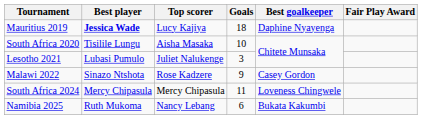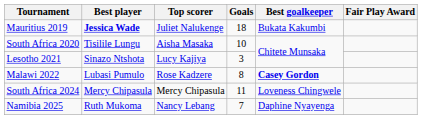Mauritius 2019 | Top scorer: Lucy Kajiya -> Juliet Nalukenge
Mauritius 2019 | Best goalkeeper: Daphine Nyayenga -> Bukata Kakumbi
Lesotho 2021 | Best player: Lubasi Pumulo -> Sinazo Ntshota
Lesotho 2021 | Top scorer: Juliet Nalukenge -> Lucy Kajiya
Malawi 2022 | Best player: Sinazo Ntshota -> Lubasi Pumulo
Malawi 2022 | Goals: 9 -> 8
Malawi 2022 | Best goalkeeper: normal -> bold
Namibia 2025 | Goals: 6 -> 7
Namibia 2025 | Best goalkeeper: Bukata Kakumbi -> Daphine Nyayenga
